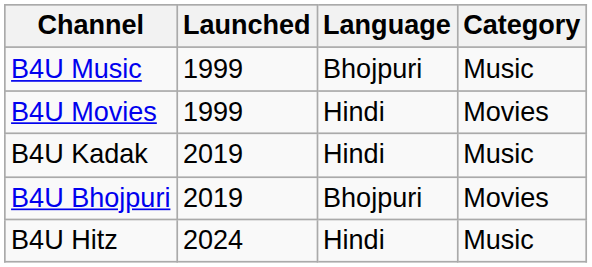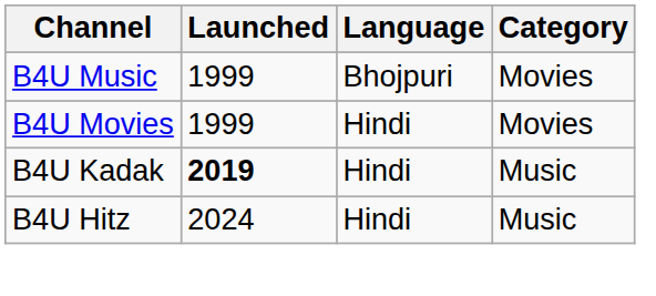B4U Music | Category: Music -> Movies
B4U Kadak | Launched: normal -> bold
- row: B4U Bhojpuri | 2019 | Bhojpuri | Movies
